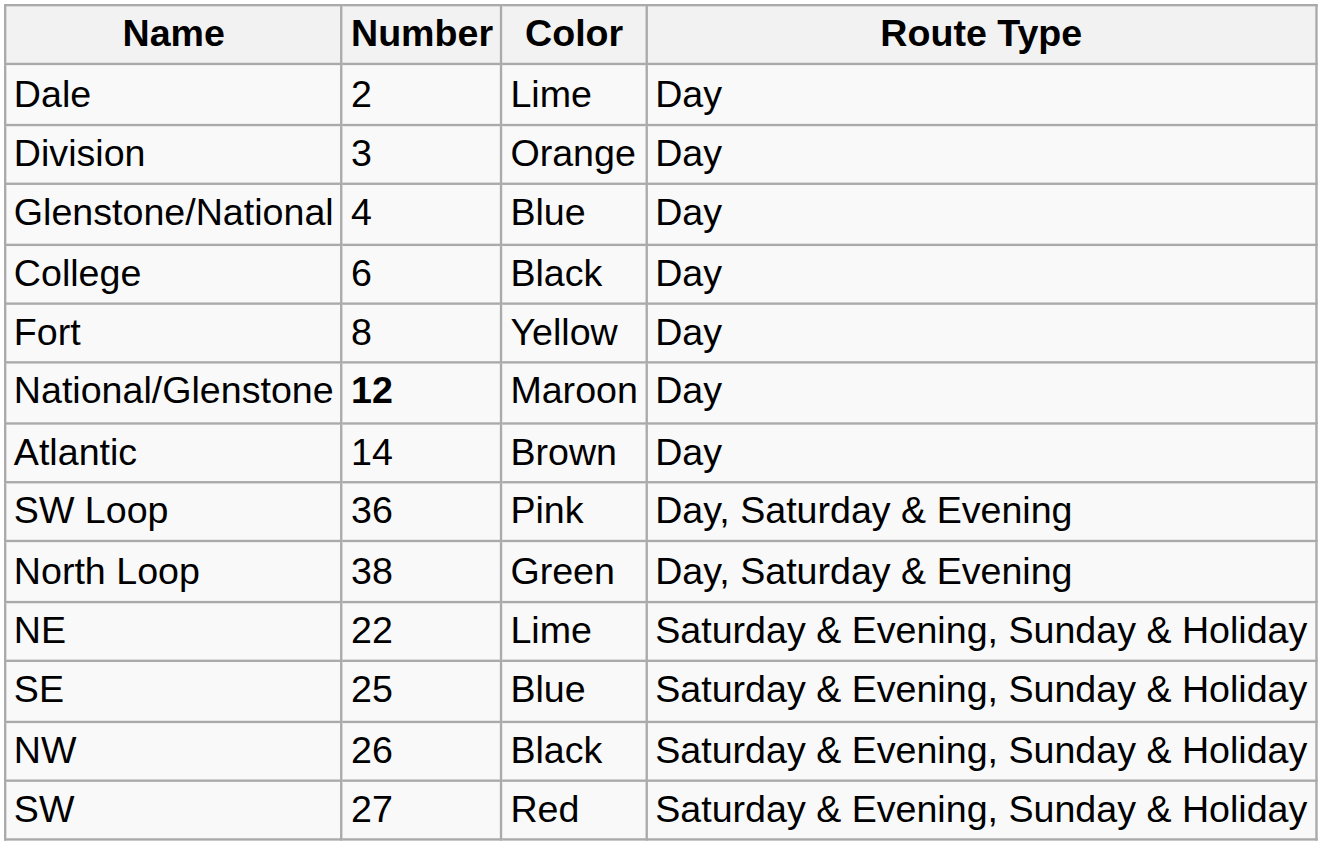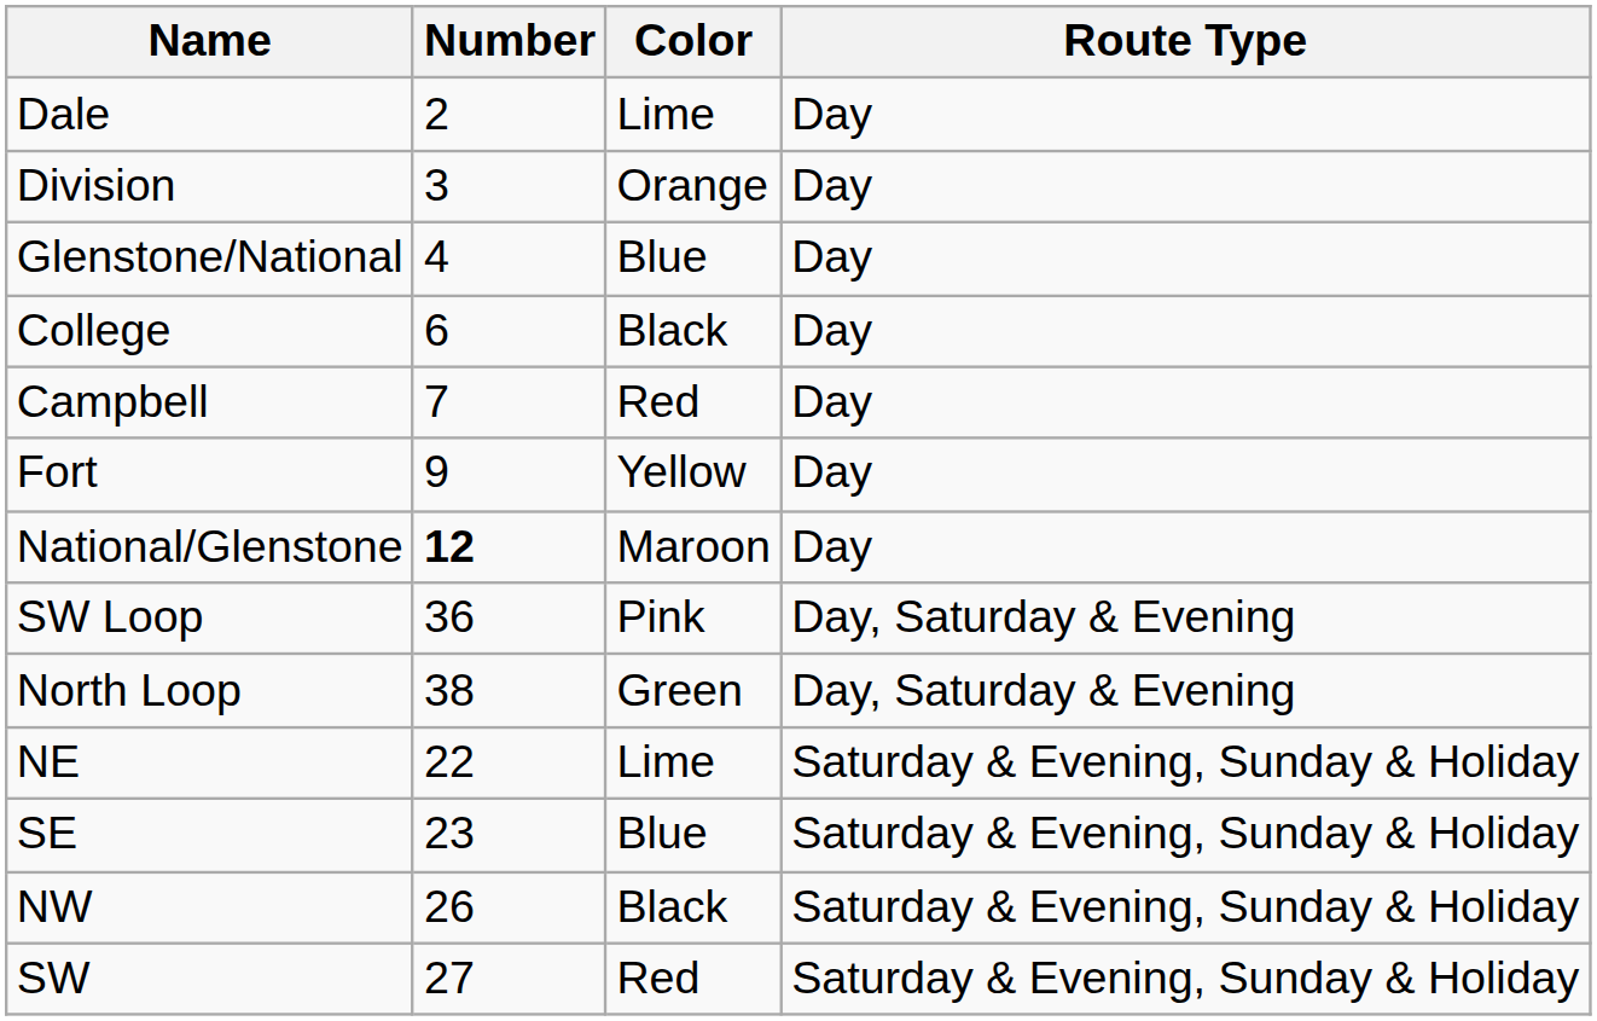+ row: Campbell | 7 | Red | Day
Fort | Number: 8 -> 9
- row: Atlantic | 14 | Brown | Day
SE | Number: 25 -> 23
